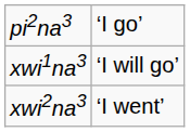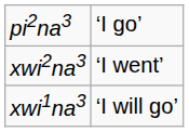rows swapped: xwi2na3 <-> xwi1na3
